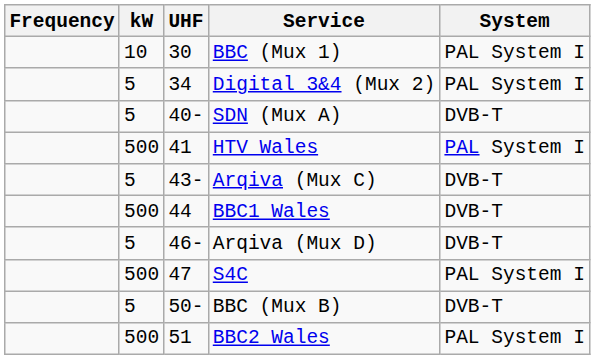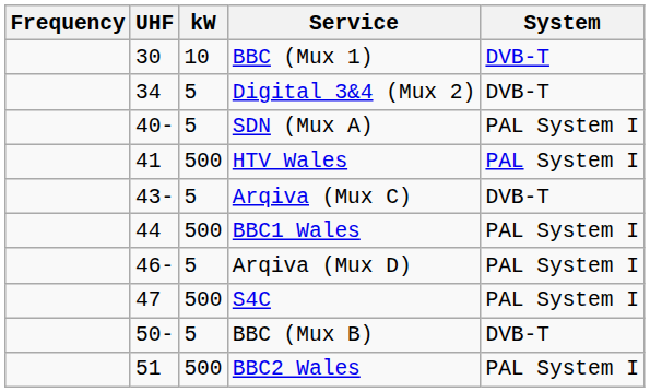columns swapped: UHF <-> kW
BBC (Mux 1) | System: PAL System I -> DVB-T
Digital 3&4 (Mux 2) | System: PAL System I -> DVB-T
SDN (Mux A) | System: DVB-T -> PAL System I
BBC1 Wales | System: DVB-T -> PAL System I
Arqiva (Mux D) | System: DVB-T -> PAL System I
